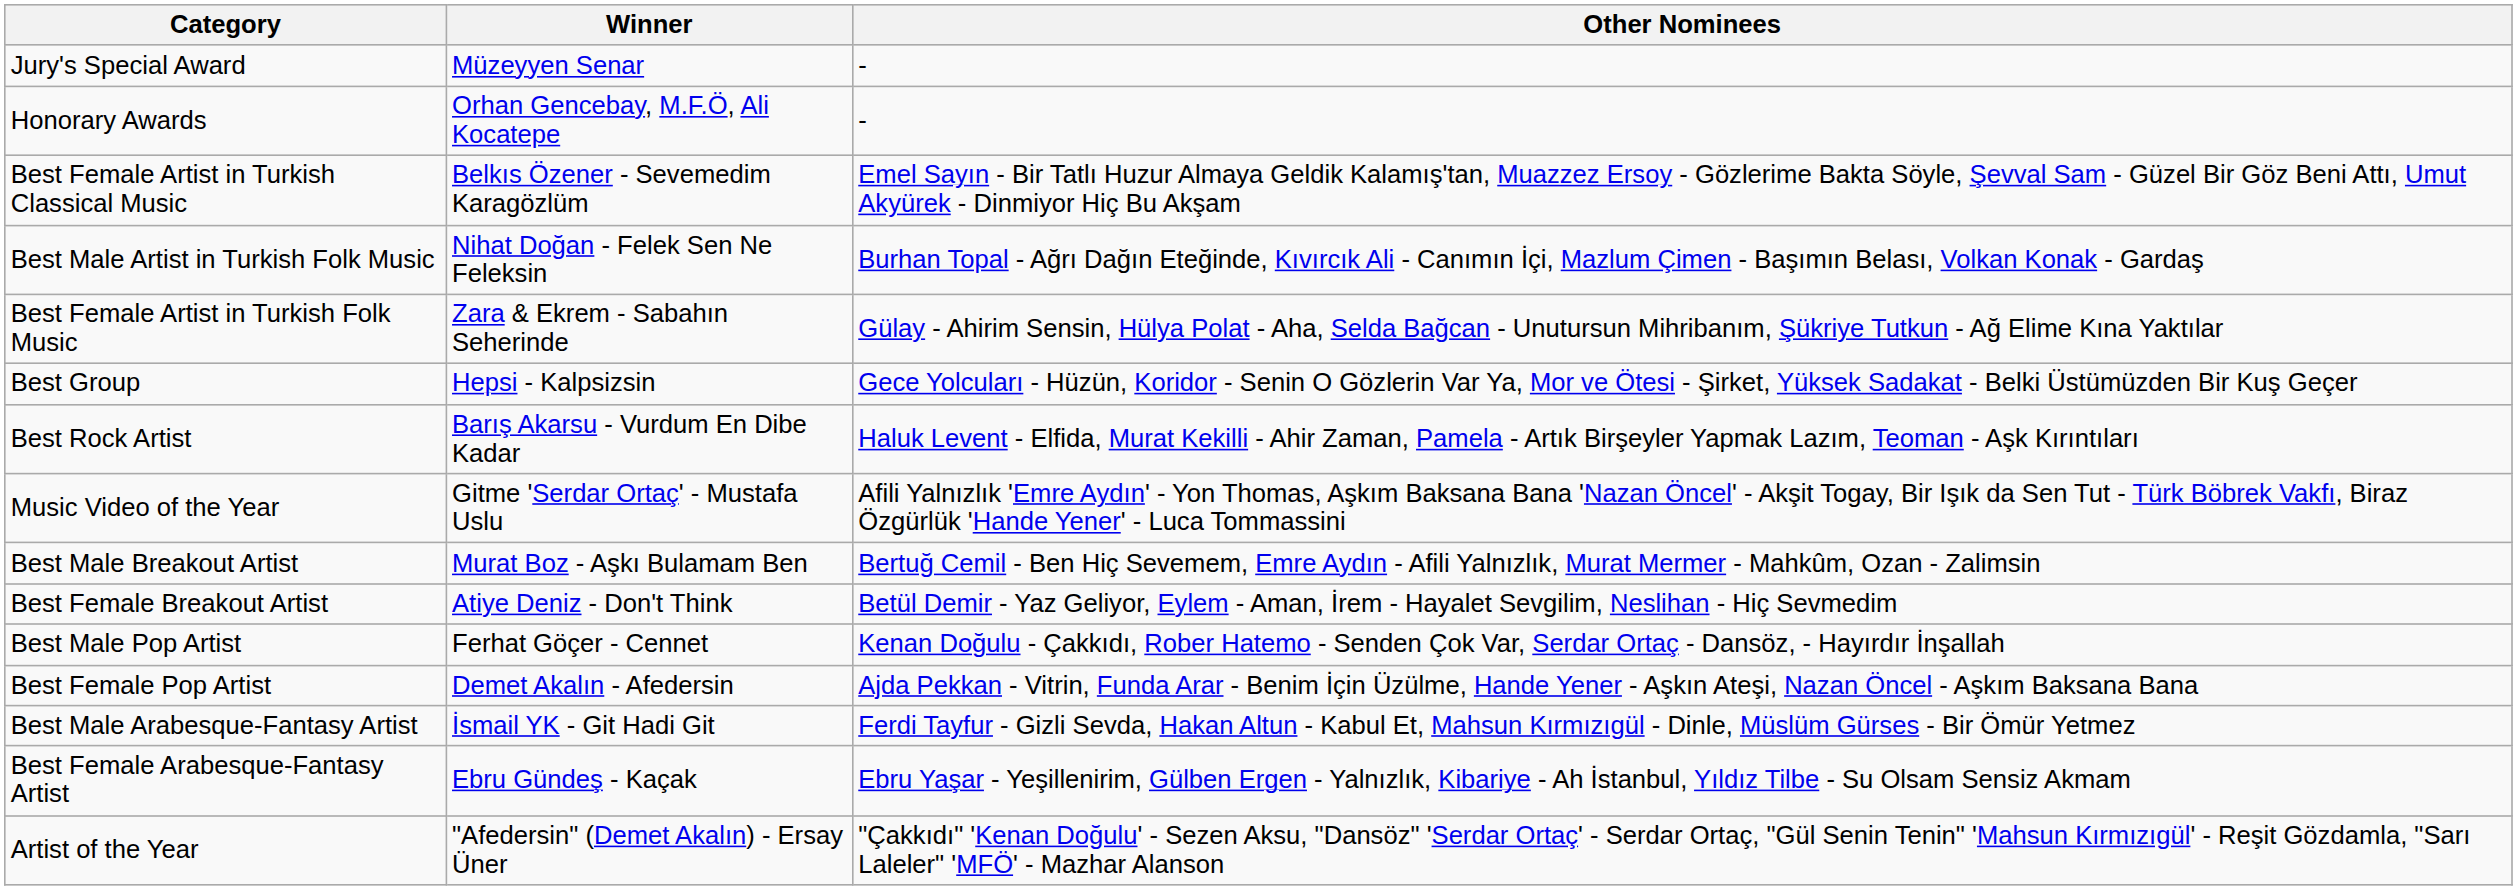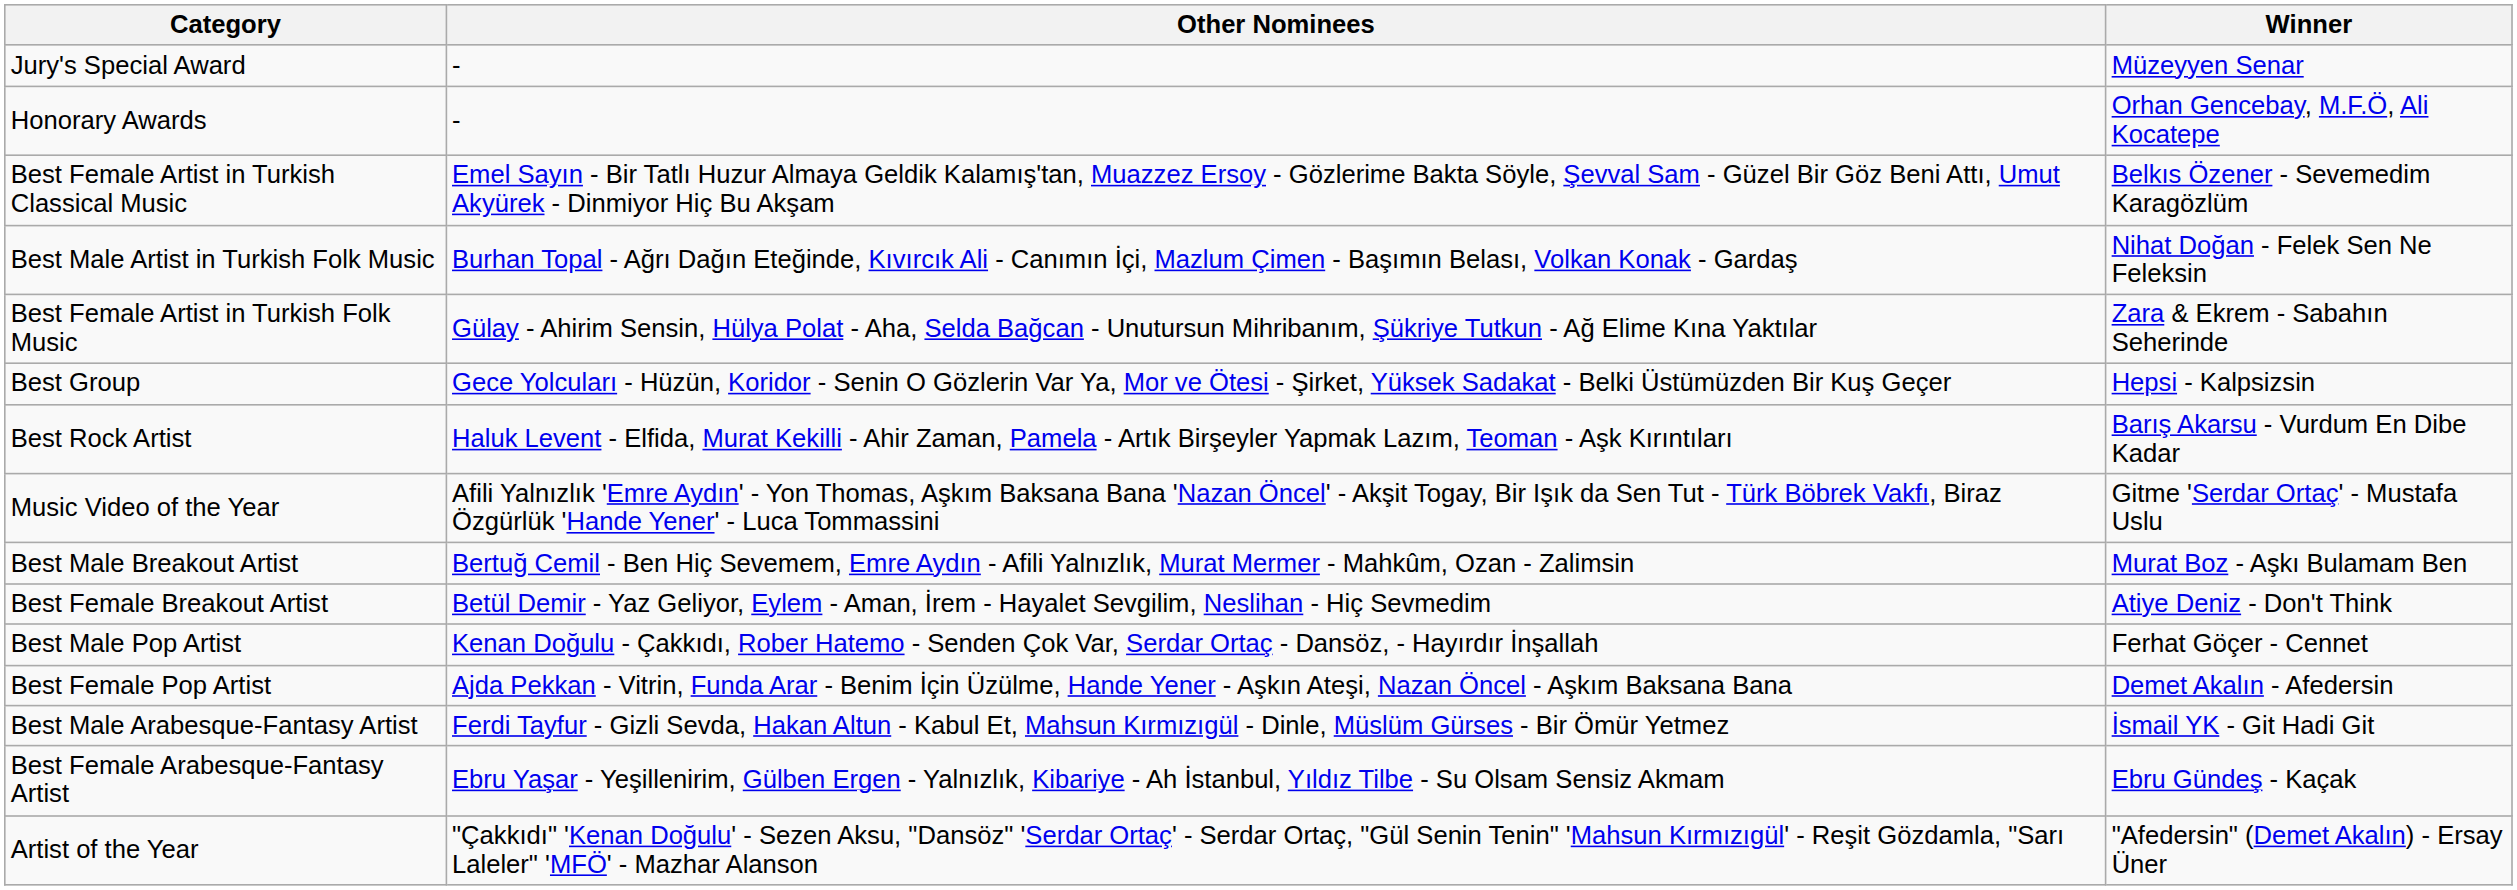columns swapped: Winner <-> Other Nominees
